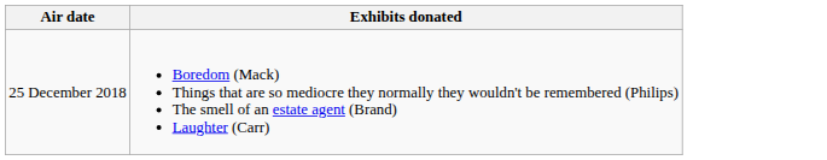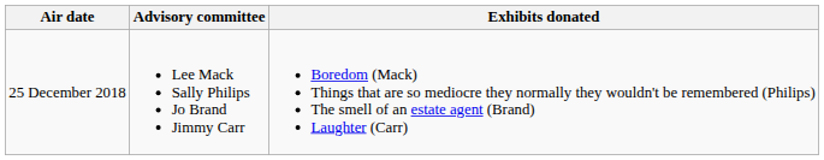+ column: Advisory committee | Lee Mack Sally Philips Jo Brand Jimmy Carr
